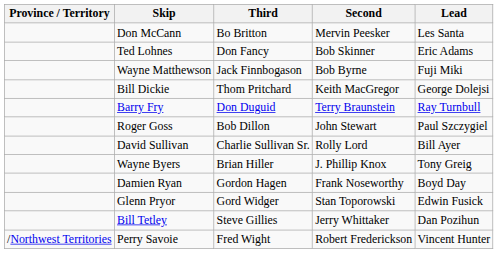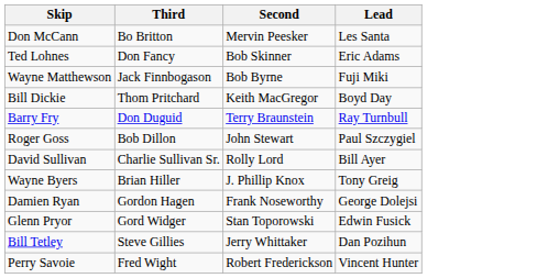- column: Province / Territory | /Northwest Territories
Bill Dickie | Lead: George Dolejsi -> Boyd Day
Damien Ryan | Lead: Boyd Day -> George Dolejsi
